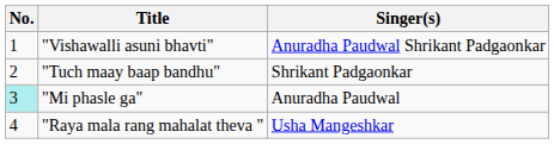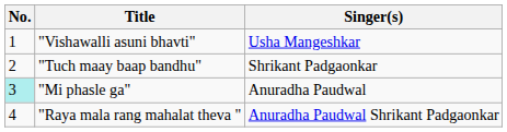"Vishawalli asuni bhavti" | Singer(s): Anuradha Paudwal Shrikant Padgaonkar -> Usha Mangeshkar
"Raya mala rang mahalat theva " | Singer(s): Usha Mangeshkar -> Anuradha Paudwal Shrikant Padgaonkar
